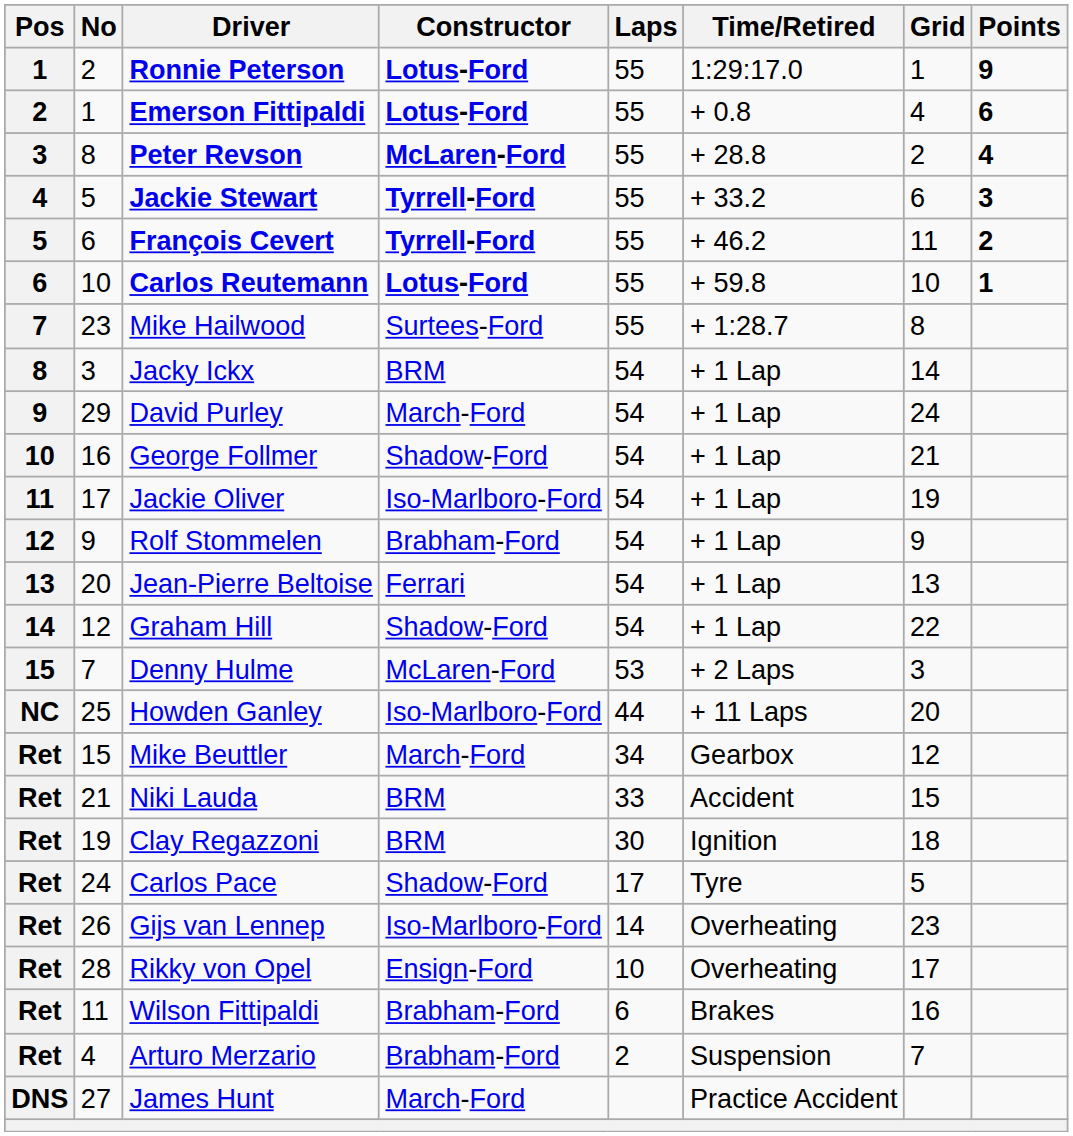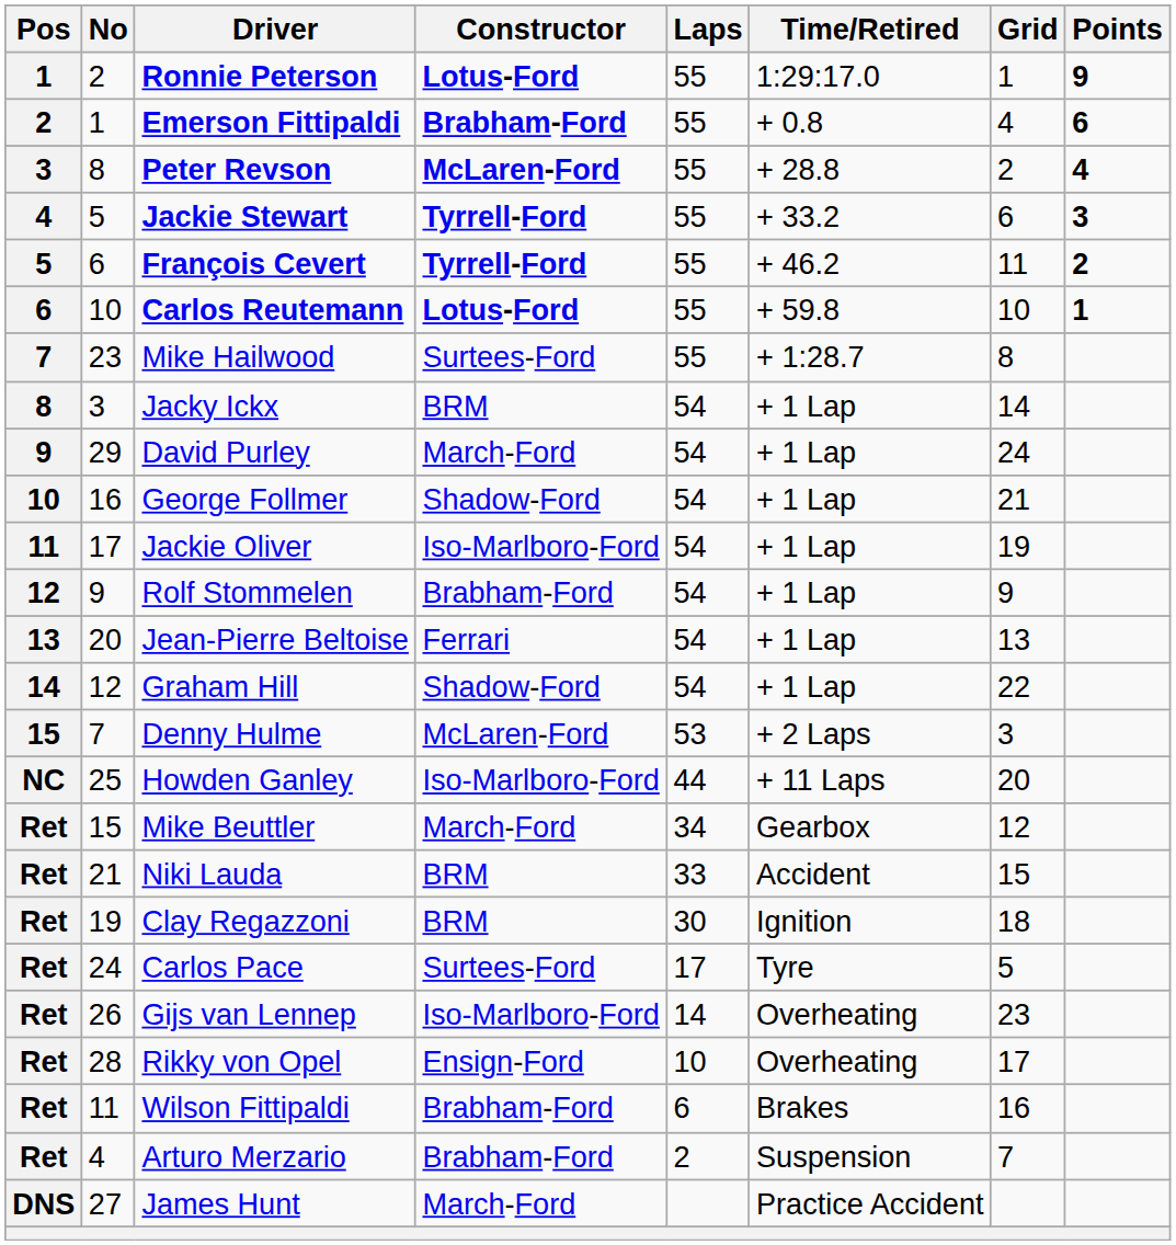Emerson Fittipaldi | Constructor: Lotus-Ford -> Brabham-Ford
Carlos Pace | Constructor: Shadow-Ford -> Surtees-Ford
